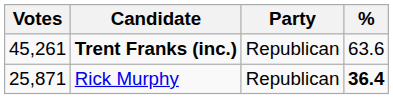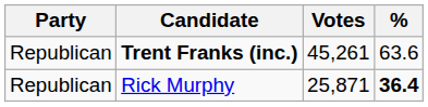columns swapped: Party <-> Votes
